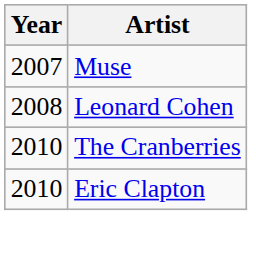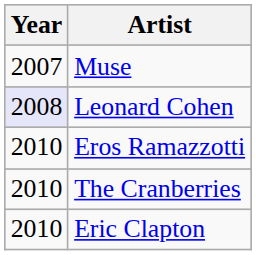Leonard Cohen | Year: no background -> lavender background
+ row: 2010 | Eros Ramazzotti
